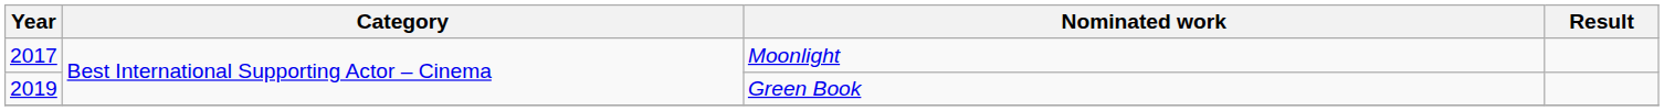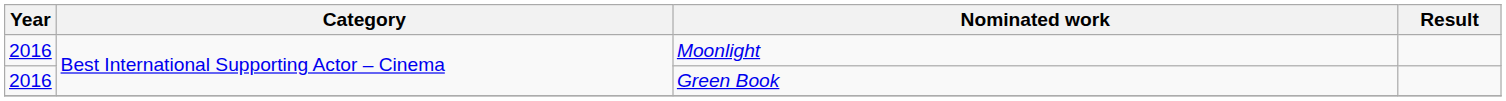Moonlight | Year: 2017 -> 2016
Green Book | Year: 2019 -> 2016
